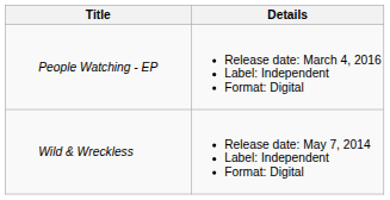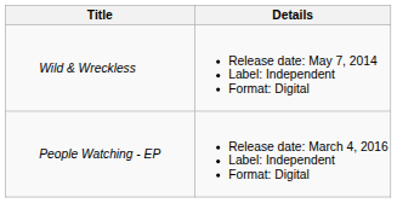rows swapped: Wild & Wreckless <-> People Watching - EP
